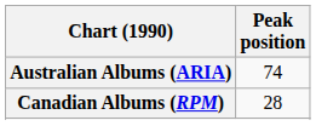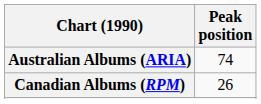Canadian Albums (RPM) | Peak position: 28 -> 26
